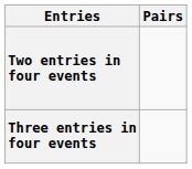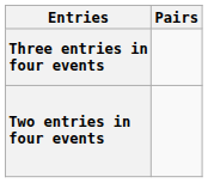rows swapped: Three entries in four events <-> Two entries in four events
